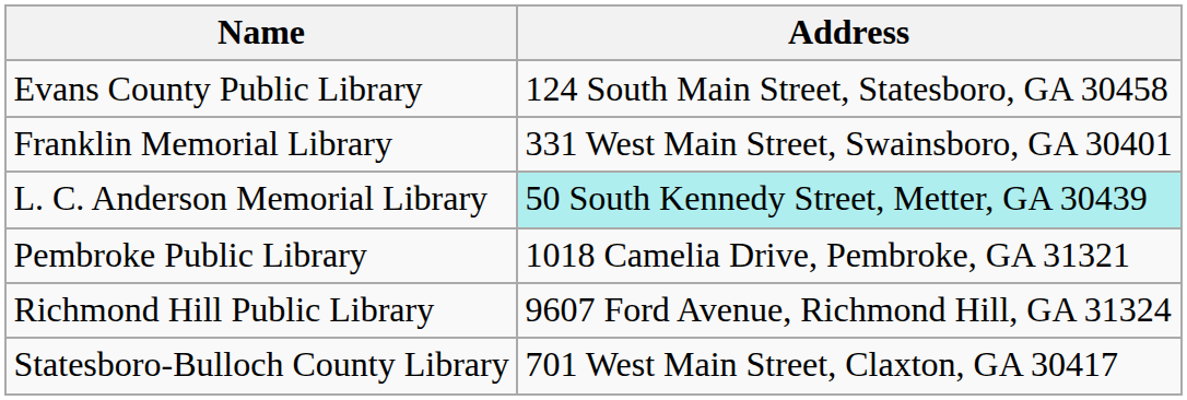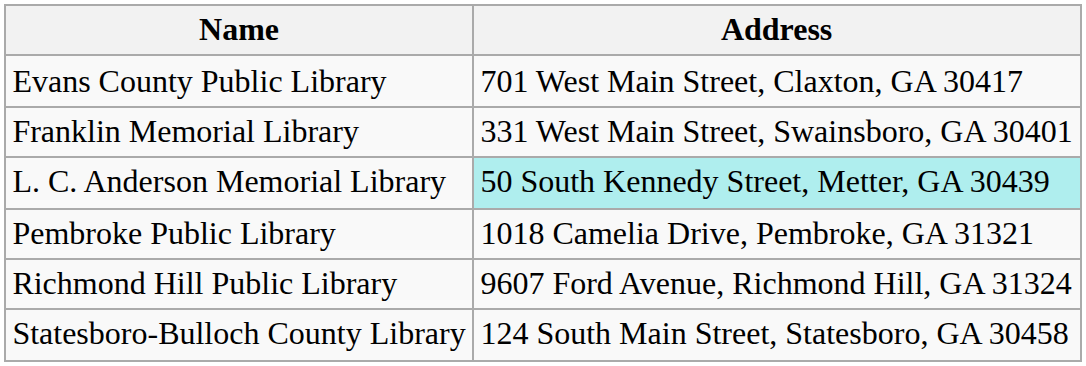Evans County Public Library | Address: 124 South Main Street, Statesboro, GA 30458 -> 701 West Main Street, Claxton, GA 30417
Statesboro-Bulloch County Library | Address: 701 West Main Street, Claxton, GA 30417 -> 124 South Main Street, Statesboro, GA 30458
